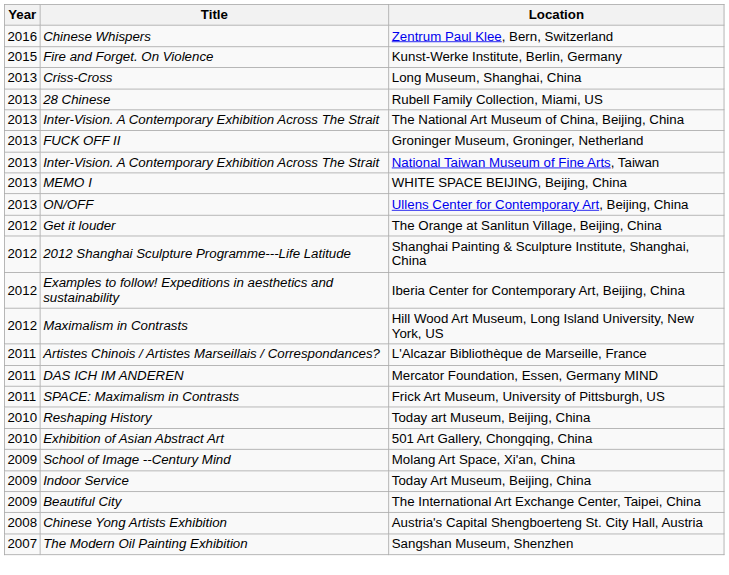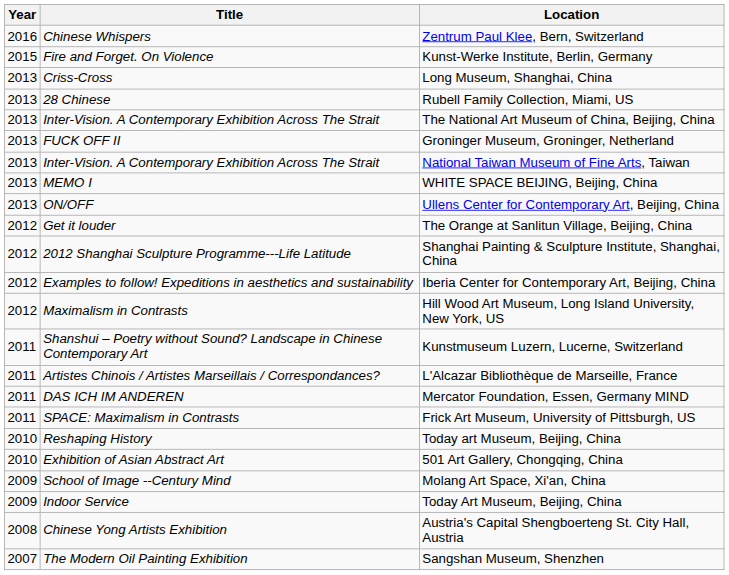+ row: 2011 | Shanshui – Poetry without Sound? Landscape in Chinese Contemporary Art | Kunstmuseum Luzern, Lucerne, Switzerland
- row: 2009 | Beautiful City | The International Art Exchange Center, Taipei, China
